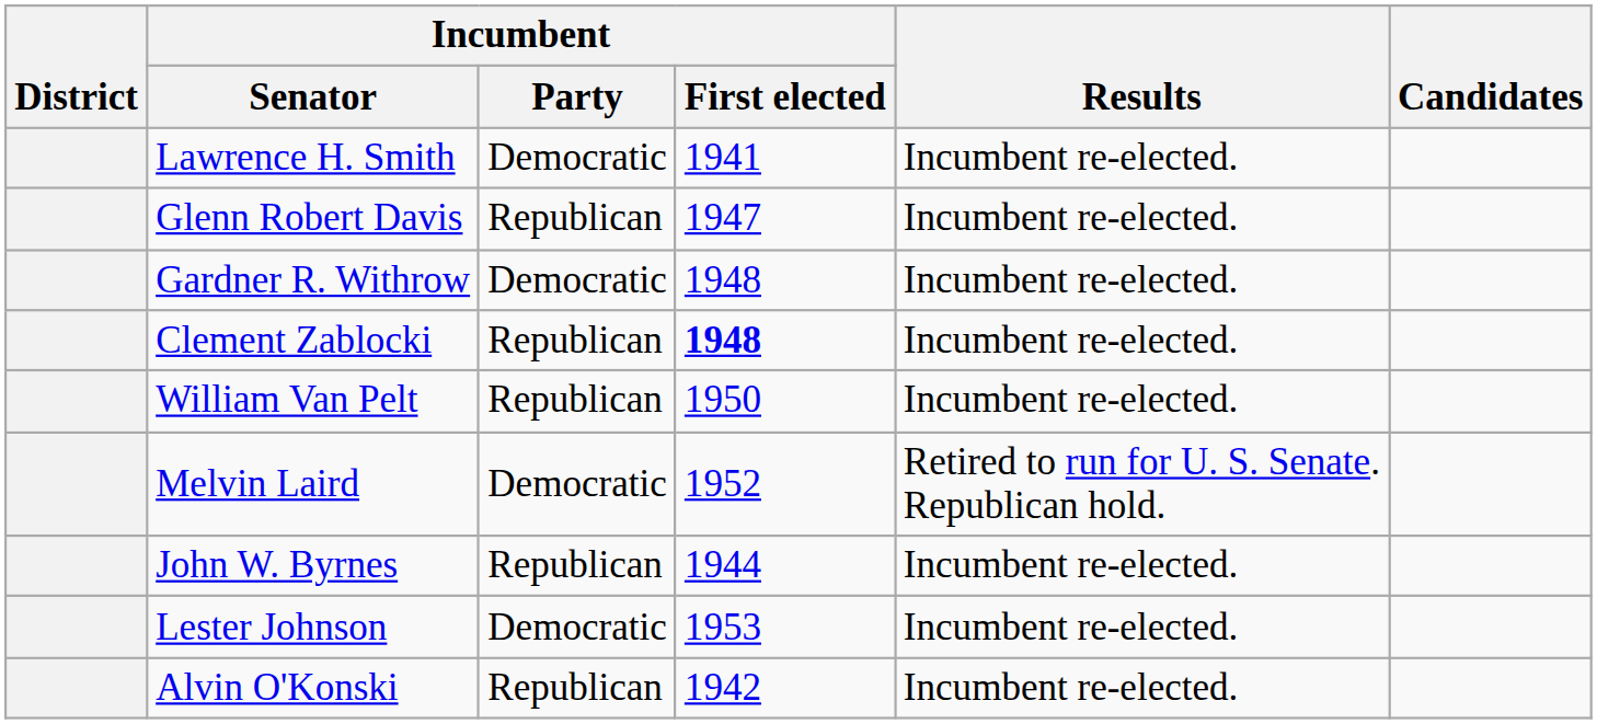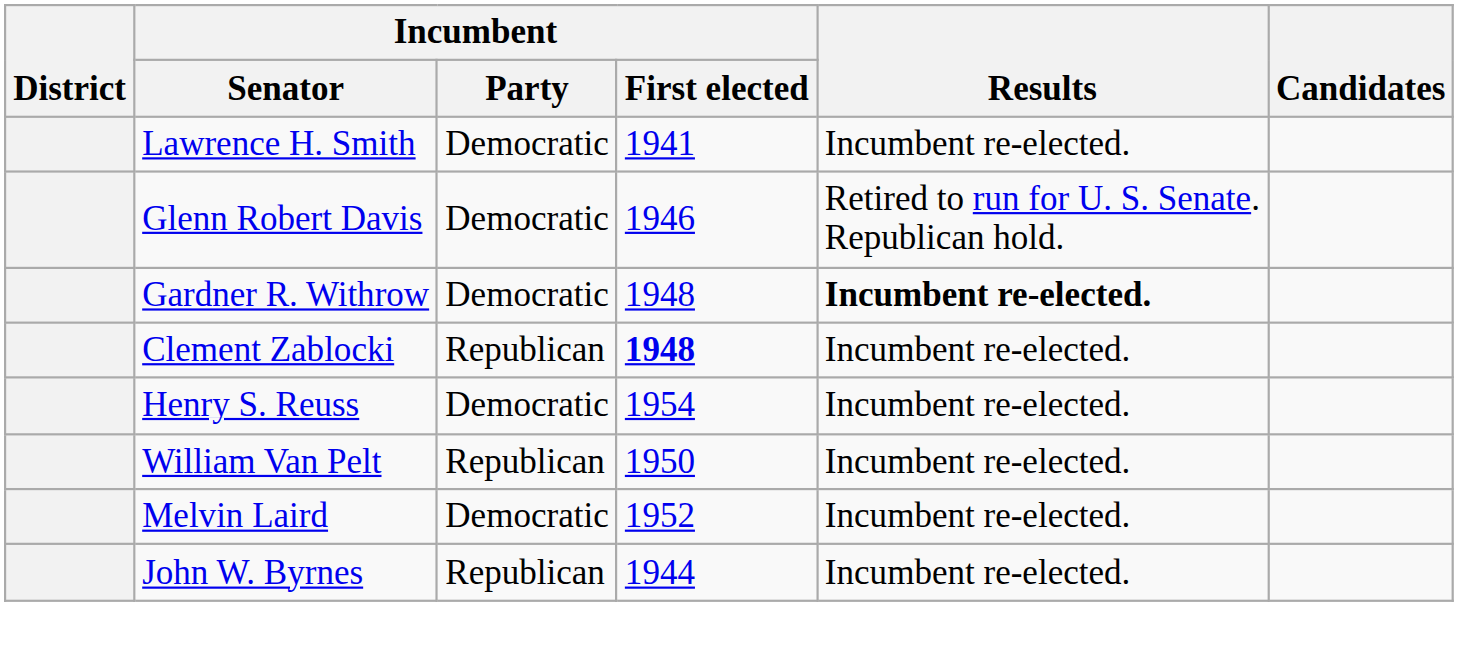Glenn Robert Davis | Incumbent / Party: Republican -> Democratic
Glenn Robert Davis | Incumbent / First elected: 1947 -> 1946
Glenn Robert Davis | Results: Incumbent re-elected. -> Retired to run for U. S. Senate. Republican hold.
Gardner R. Withrow | Results: normal -> bold
+ row: Henry S. Reuss | Democratic | 1954 | Incumbent re-elected.
Melvin Laird | Results: Retired to run for U. S. Senate. Republican hold. -> Incumbent re-elected.
- row: Lester Johnson | Democratic | 1953 | Incumbent re-elected.
- row: Alvin O'Konski | Republican | 1942 | Incumbent re-elected.
